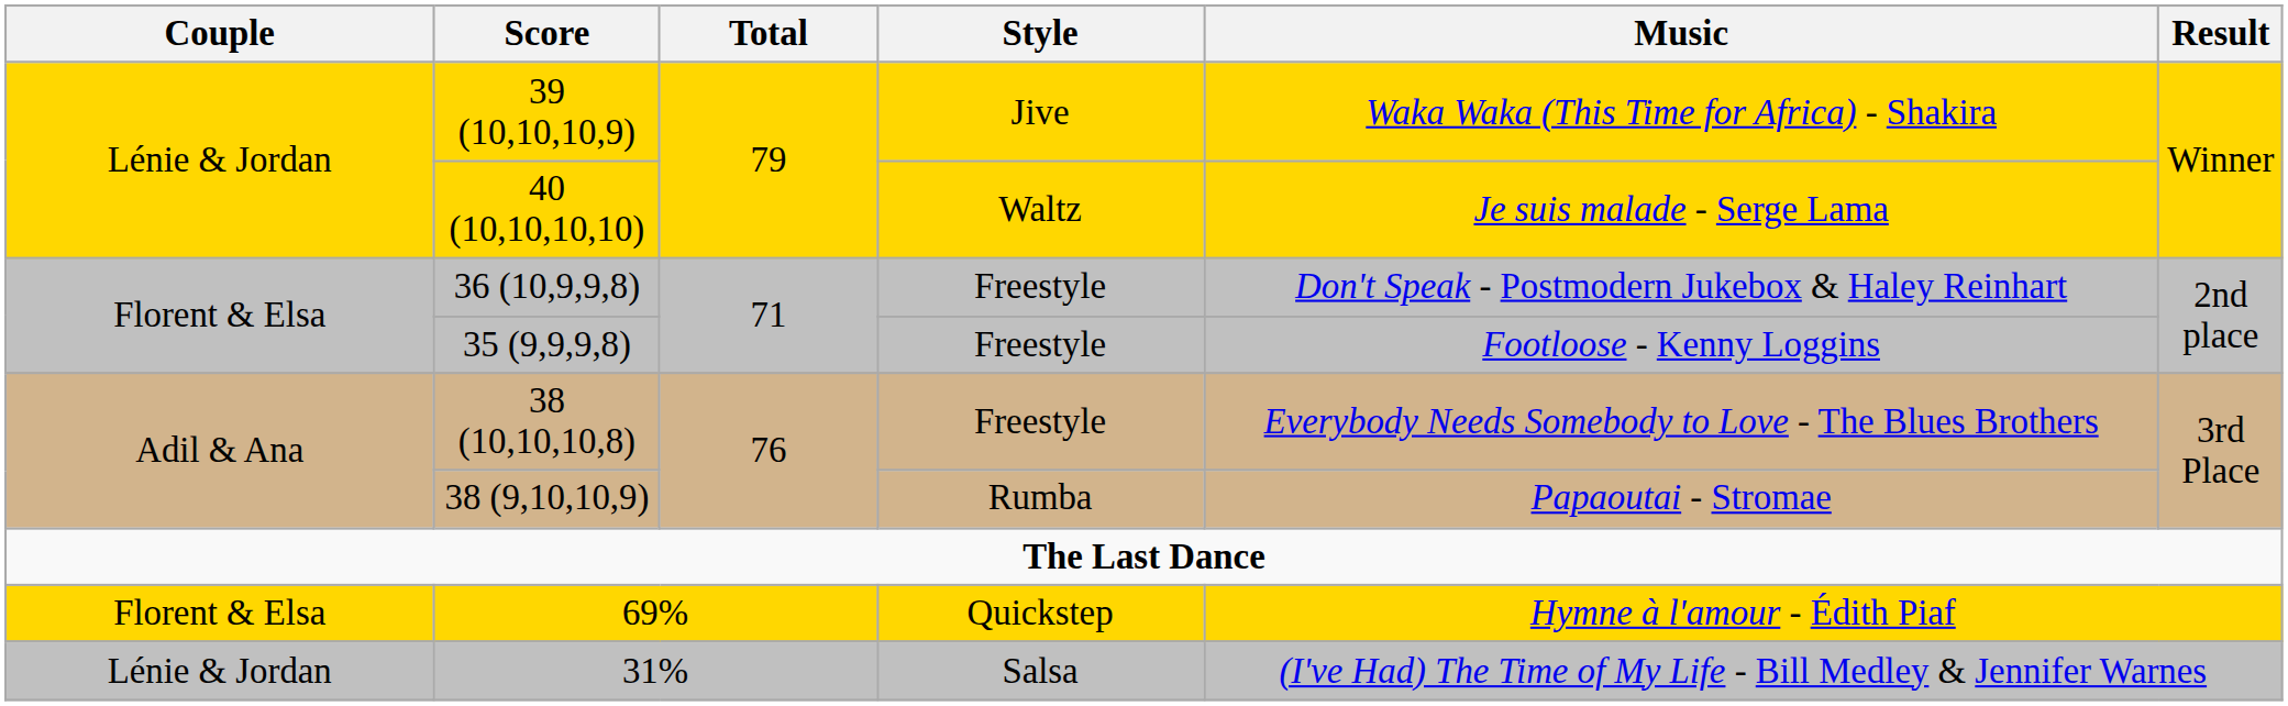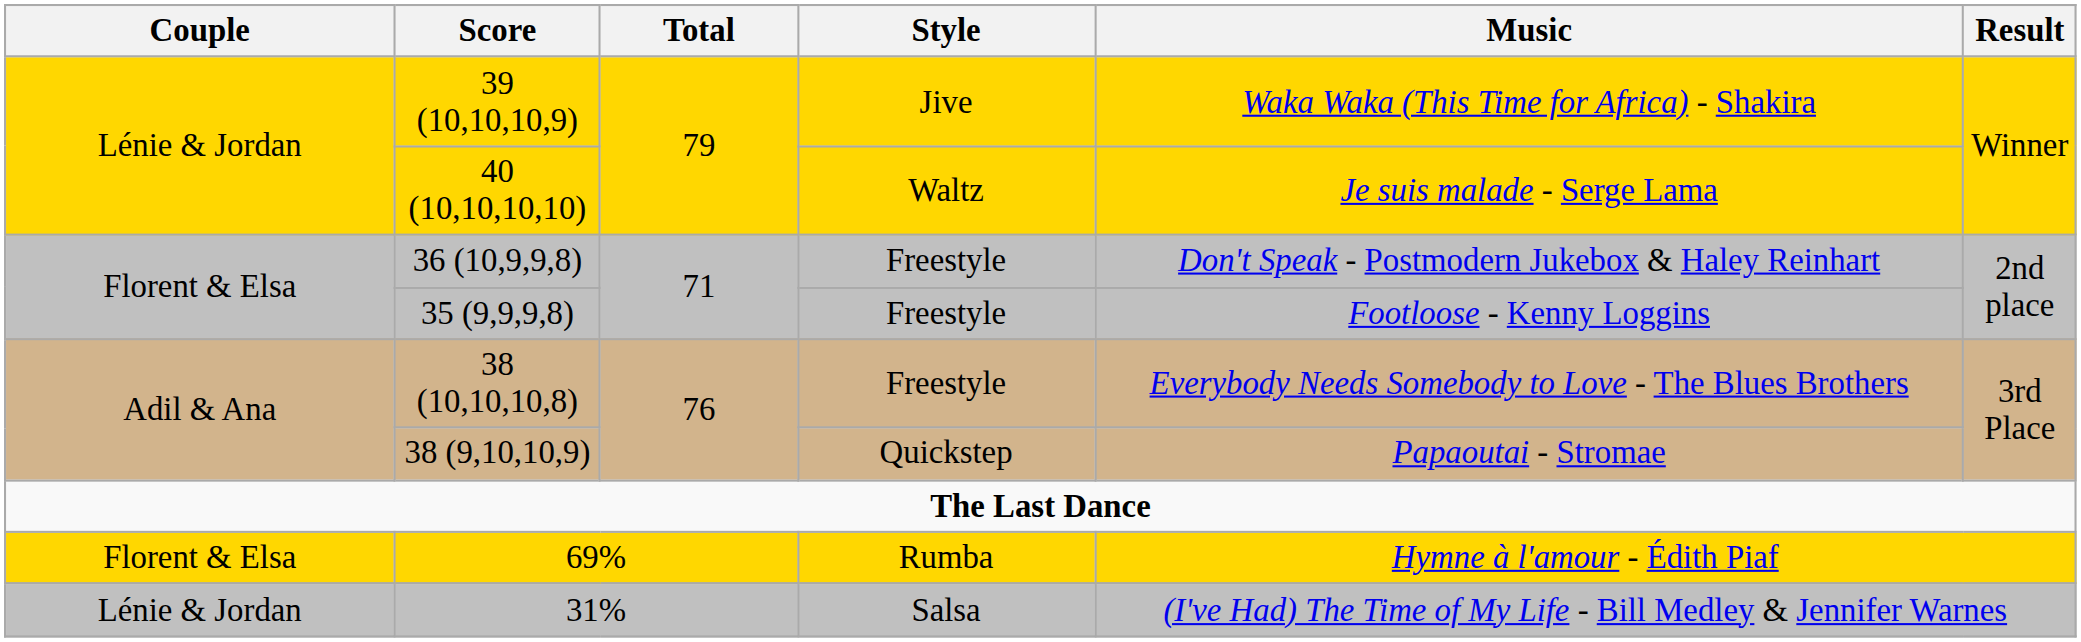38 (9,10,10,9) | Style: Rumba -> Quickstep
69% | Style: Quickstep -> Rumba
